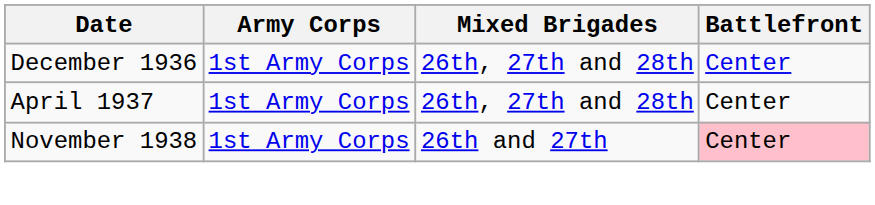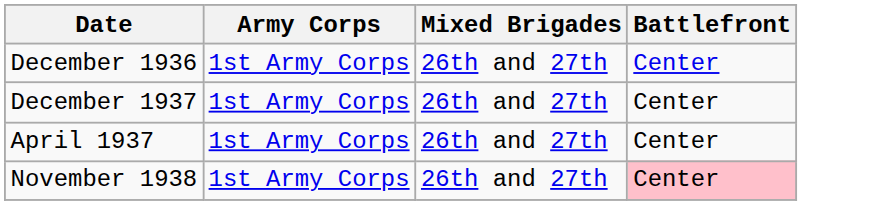December 1936 | Mixed Brigades: 26th, 27th and 28th -> 26th and 27th
+ row: December 1937 | 1st Army Corps | 26th and 27th | Center
April 1937 | Mixed Brigades: 26th, 27th and 28th -> 26th and 27th
